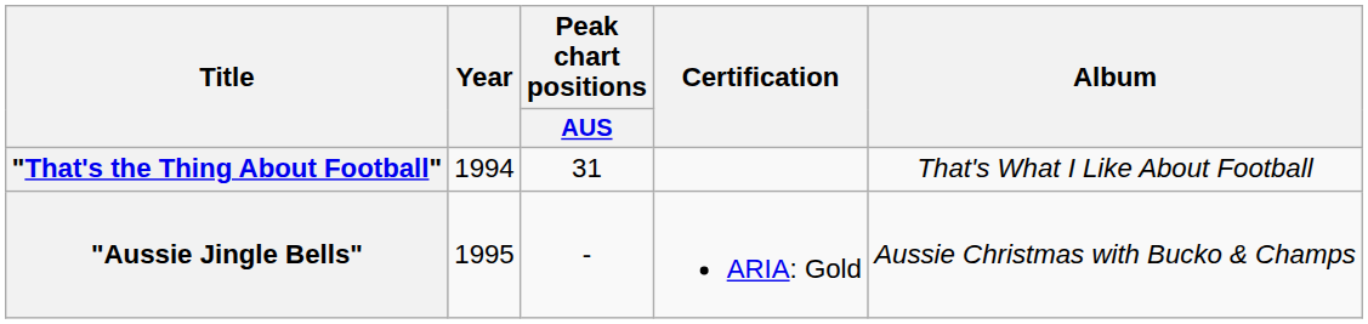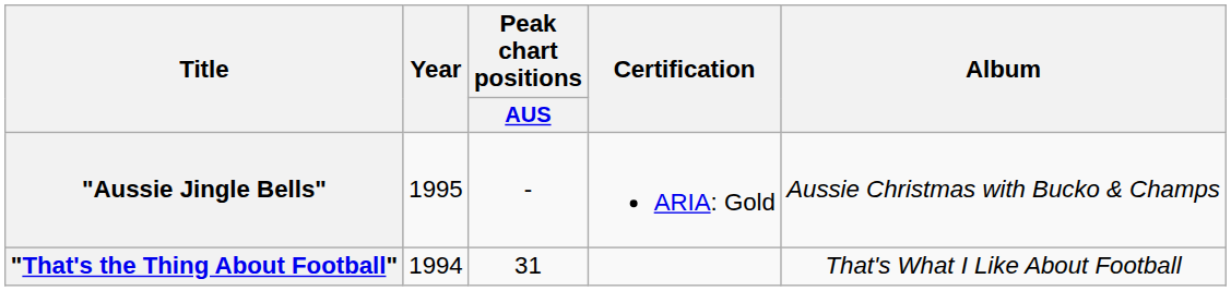rows swapped: "That's the Thing About Football" <-> "Aussie Jingle Bells"
